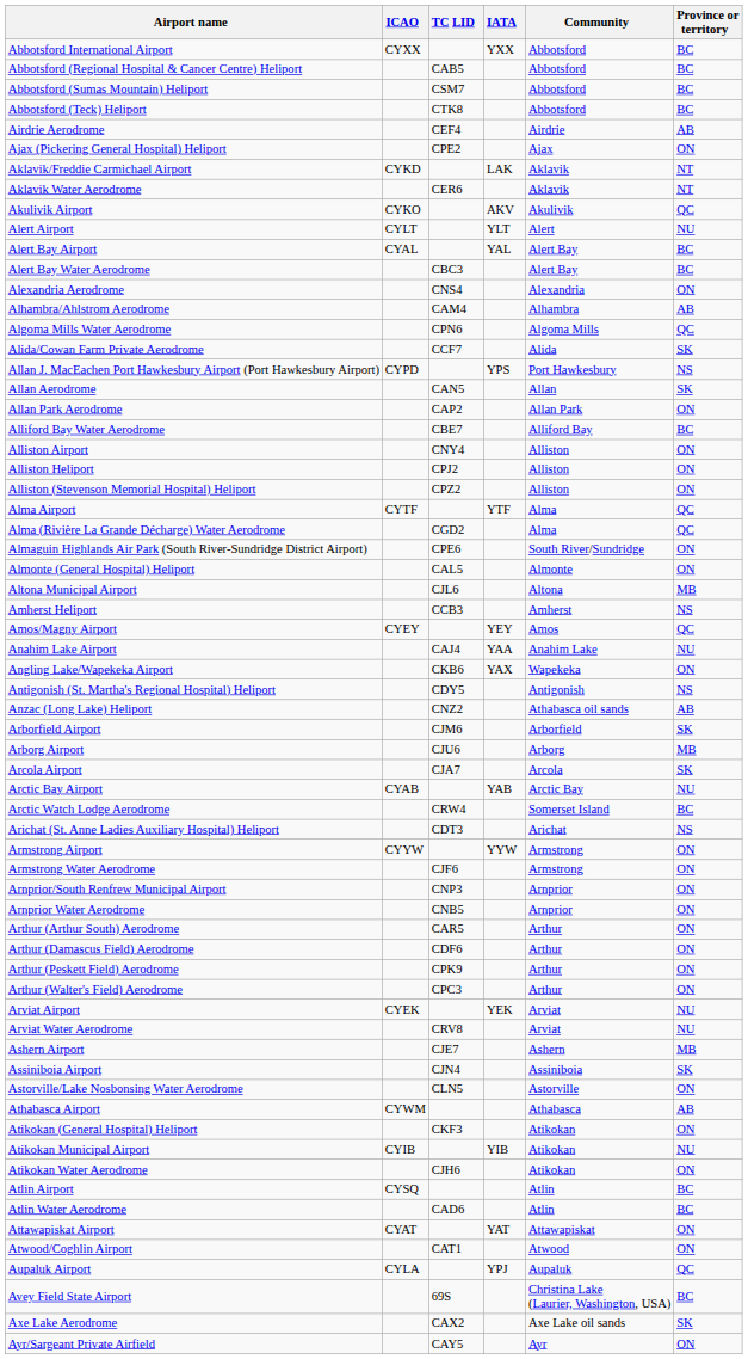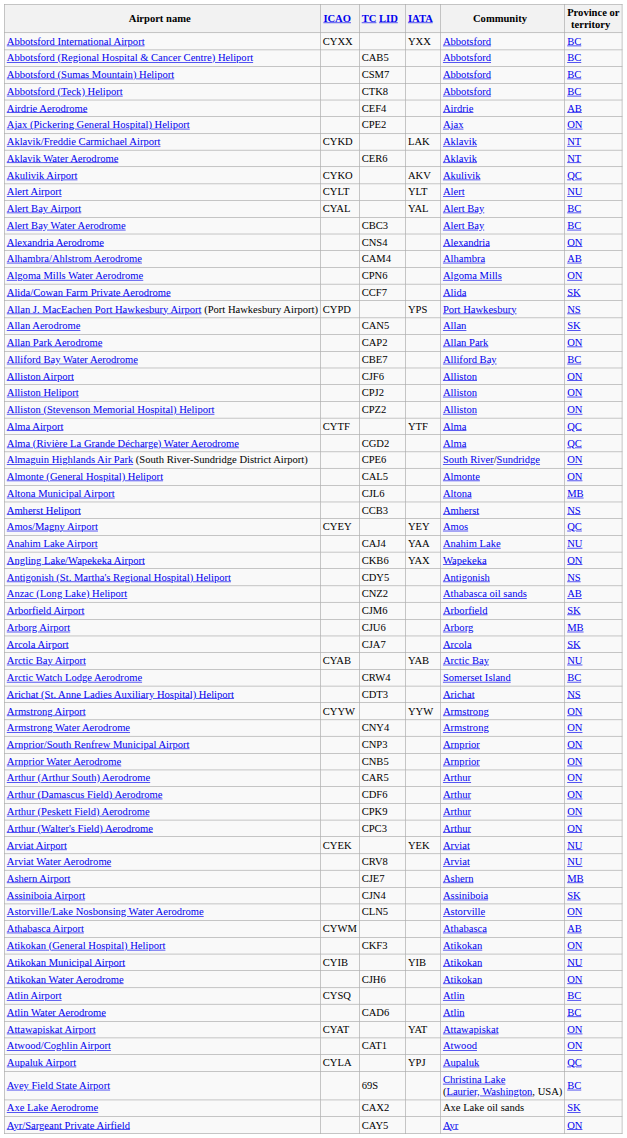Algoma Mills Water Aerodrome | Province or territory: QC -> ON
Alliston Airport | TC LID: CNY4 -> CJF6
Armstrong Water Aerodrome | TC LID: CJF6 -> CNY4
